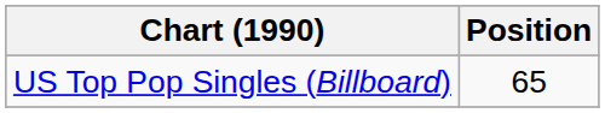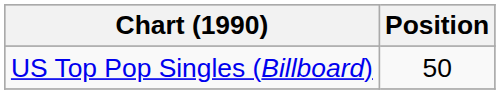US Top Pop Singles (Billboard) | Position: 65 -> 50
